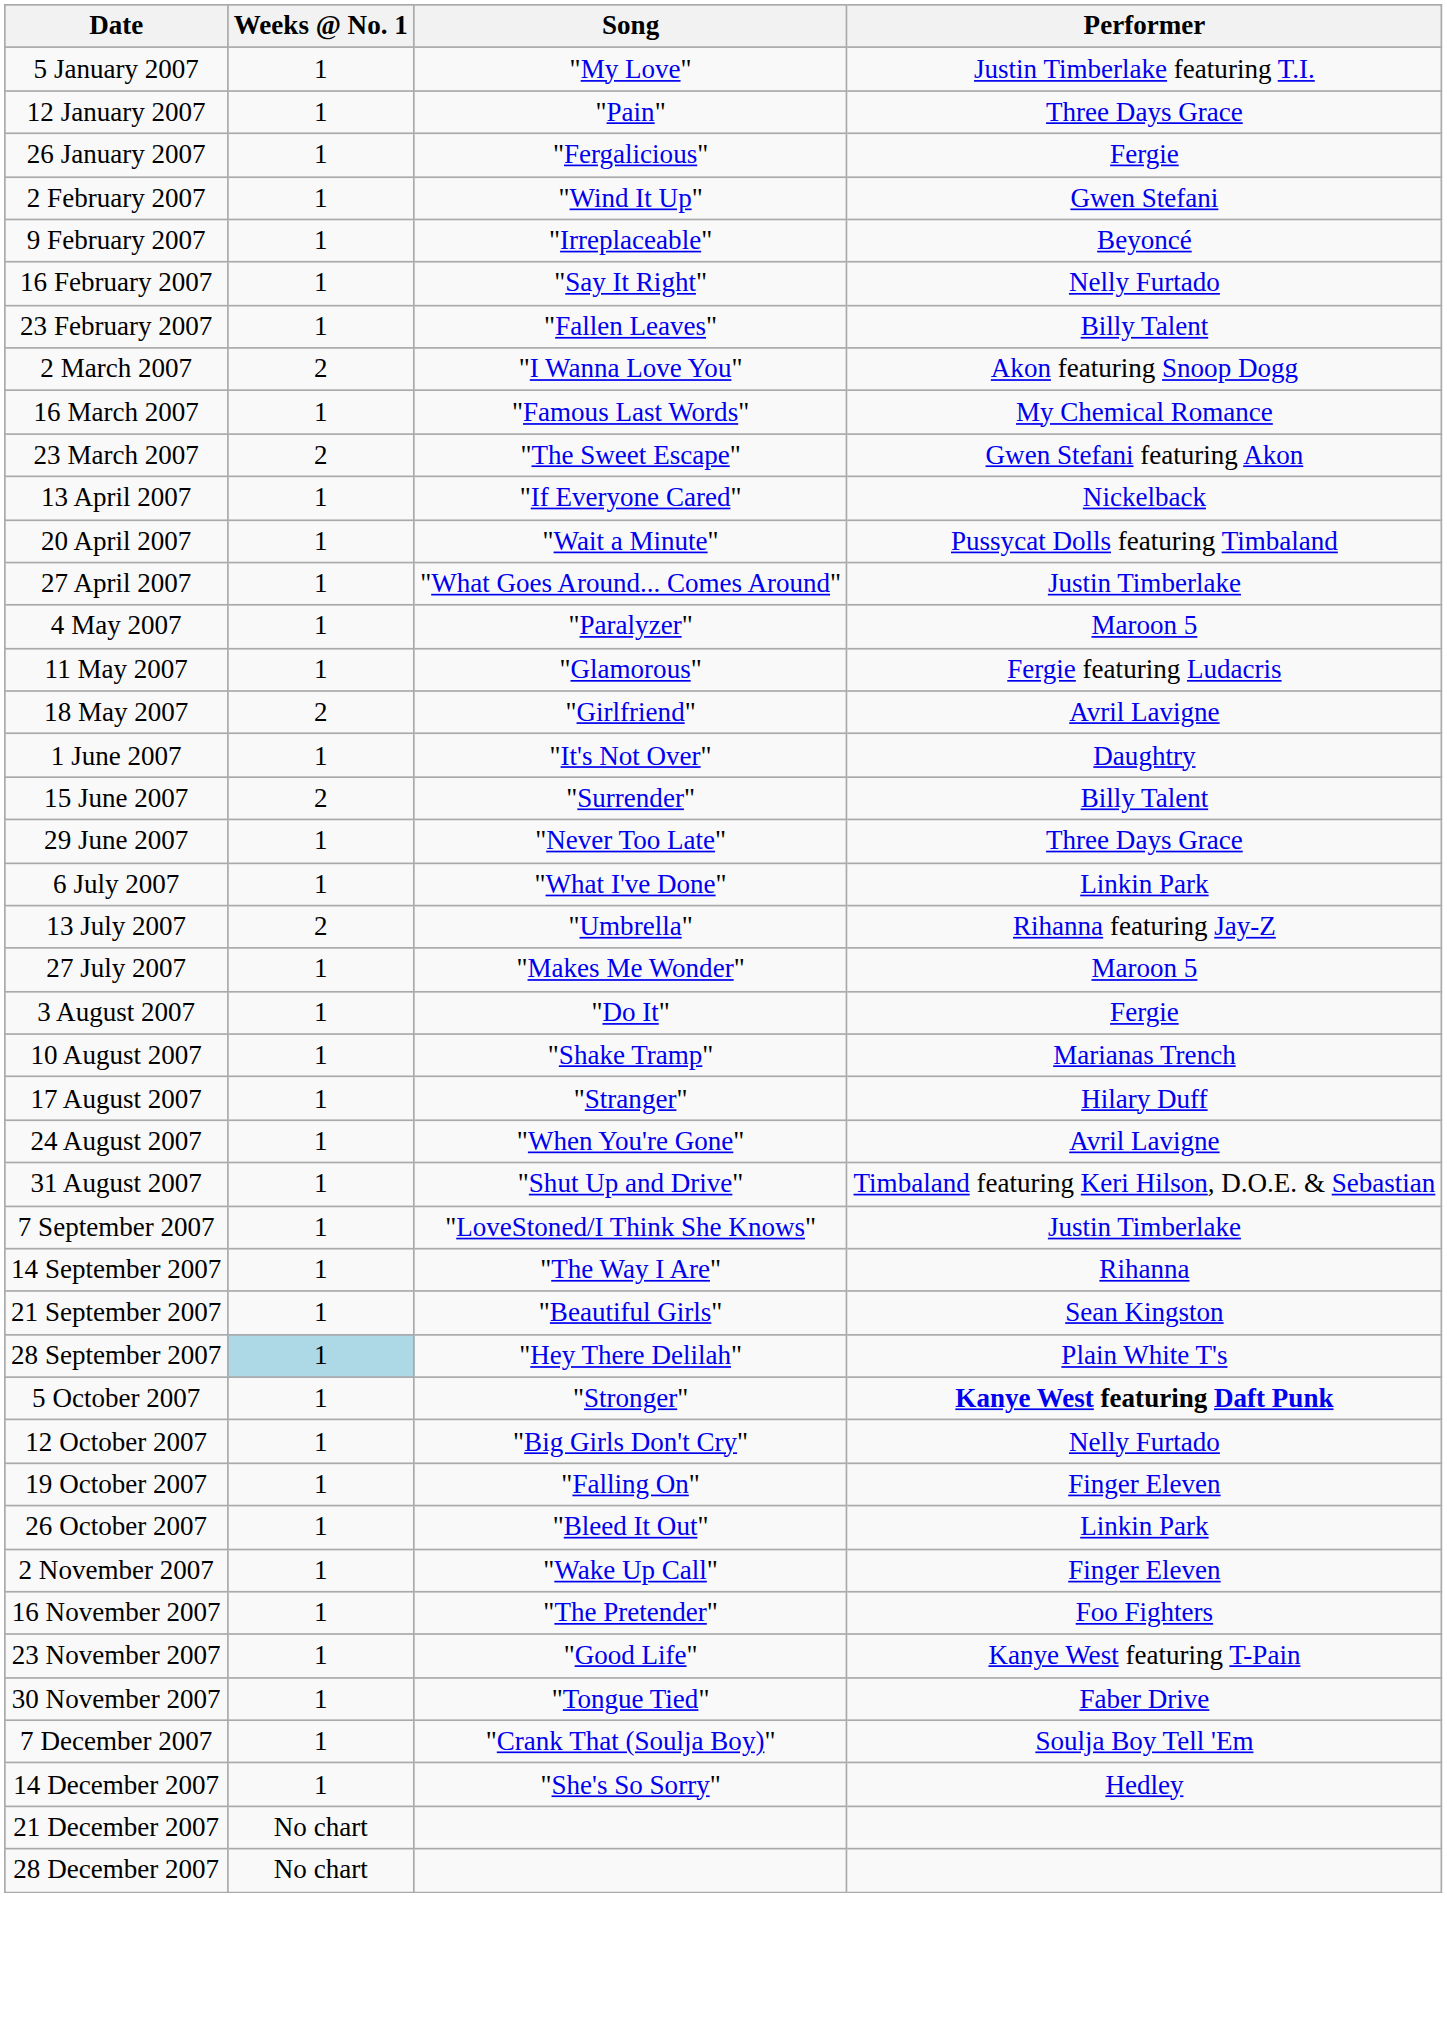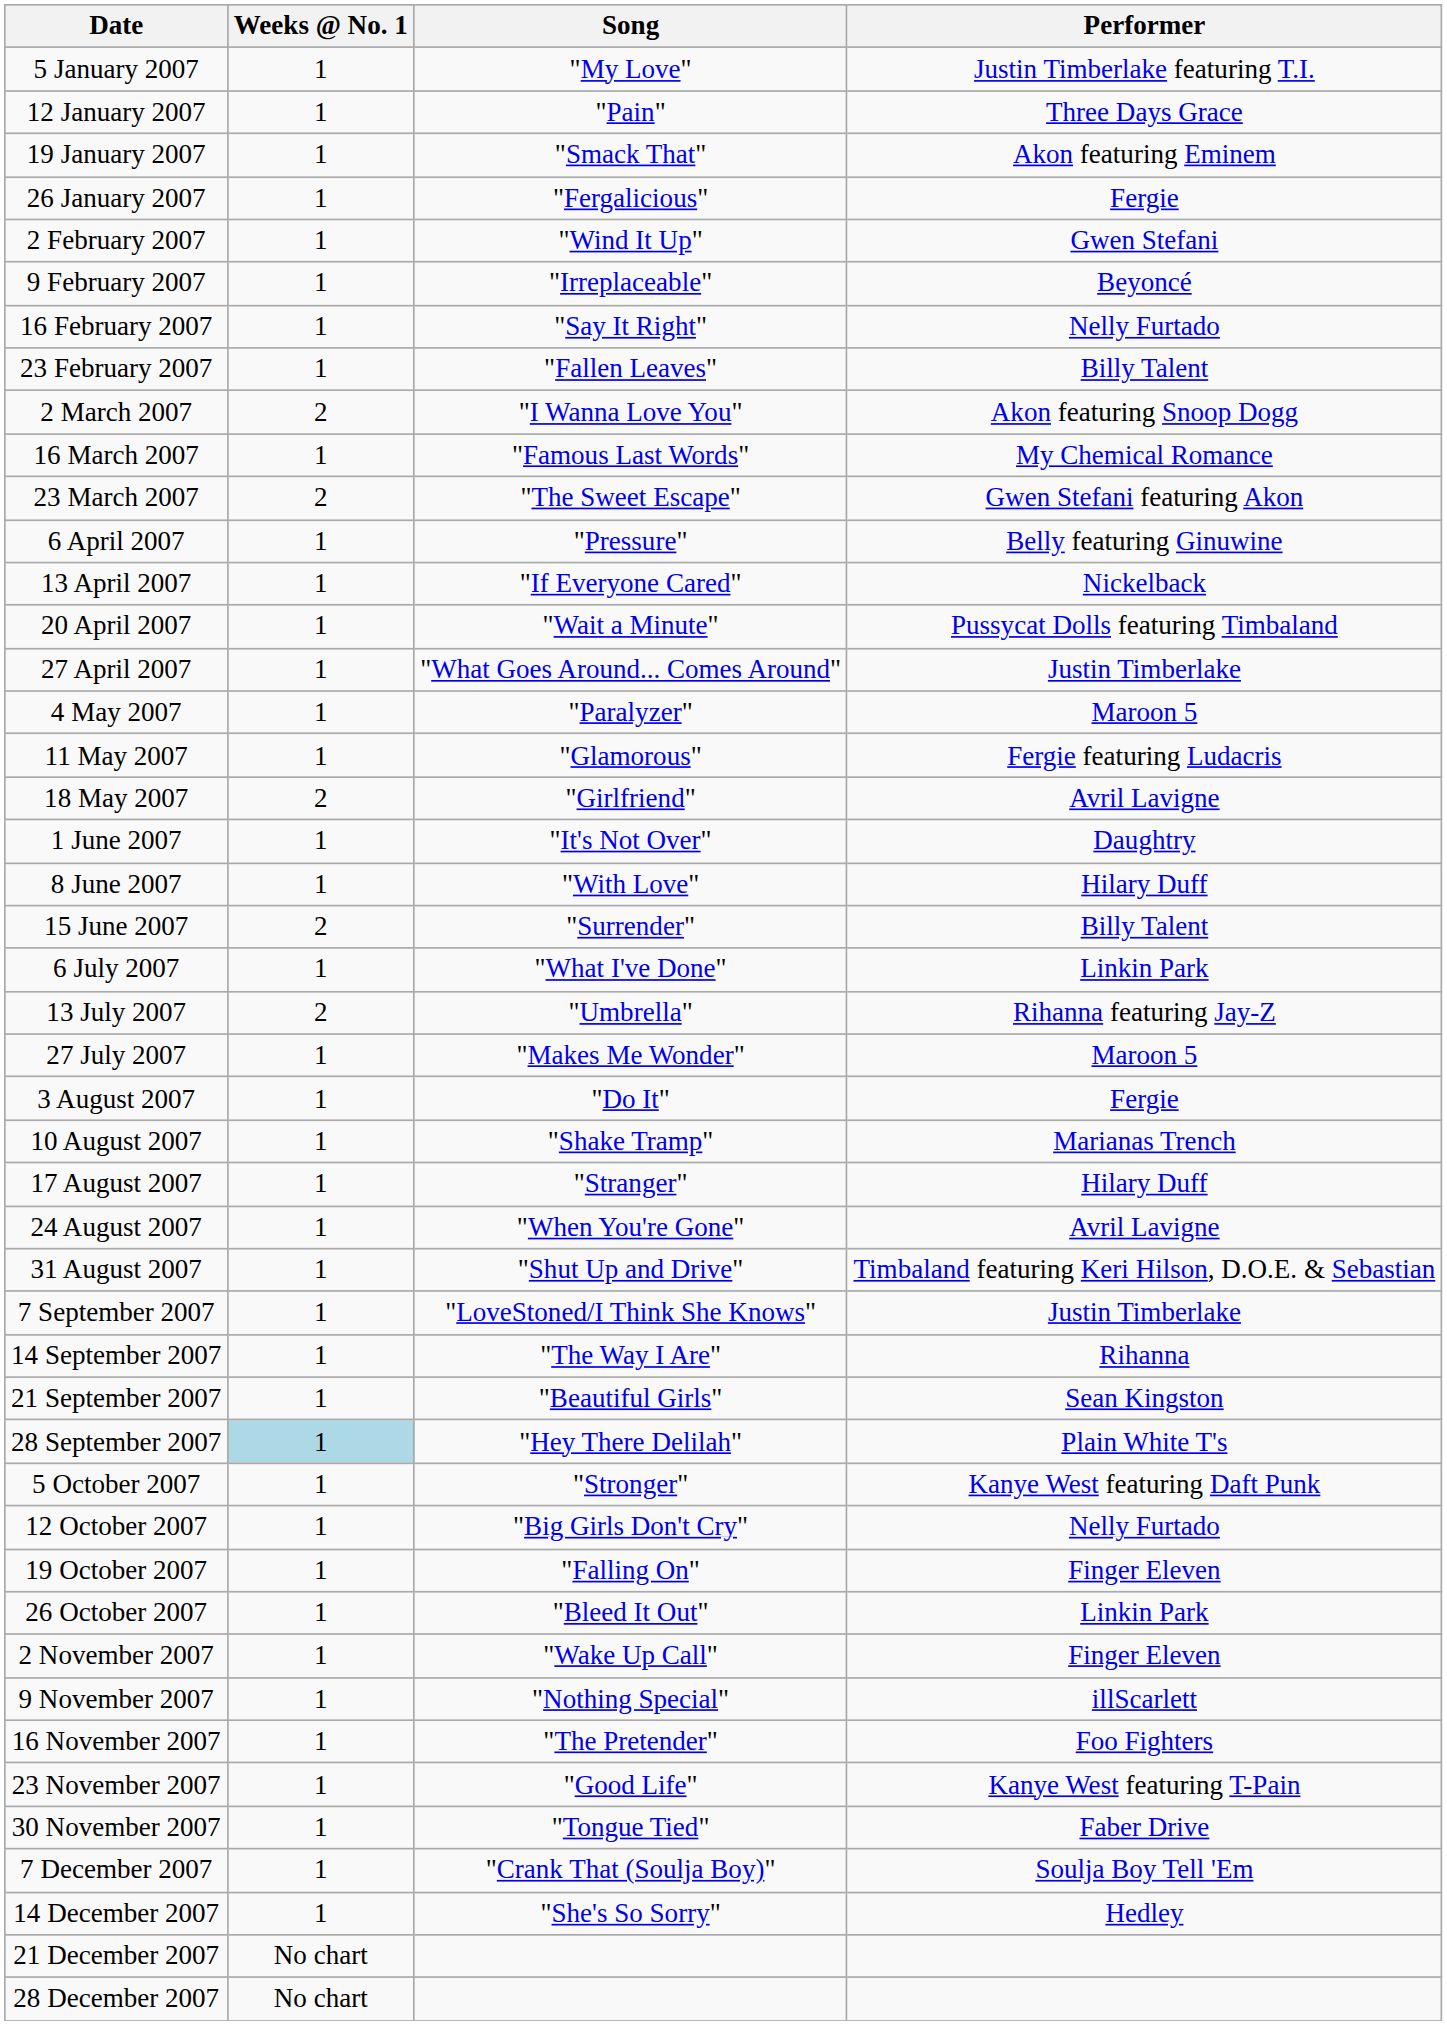+ row: 19 January 2007 | 1 | "Smack That" | Akon featuring Eminem
+ row: 6 April 2007 | 1 | "Pressure" | Belly featuring Ginuwine
+ row: 8 June 2007 | 1 | "With Love" | Hilary Duff
- row: 29 June 2007 | 1 | "Never Too Late" | Three Days Grace
5 October 2007 | Performer: bold -> normal
+ row: 9 November 2007 | 1 | "Nothing Special" | illScarlett
